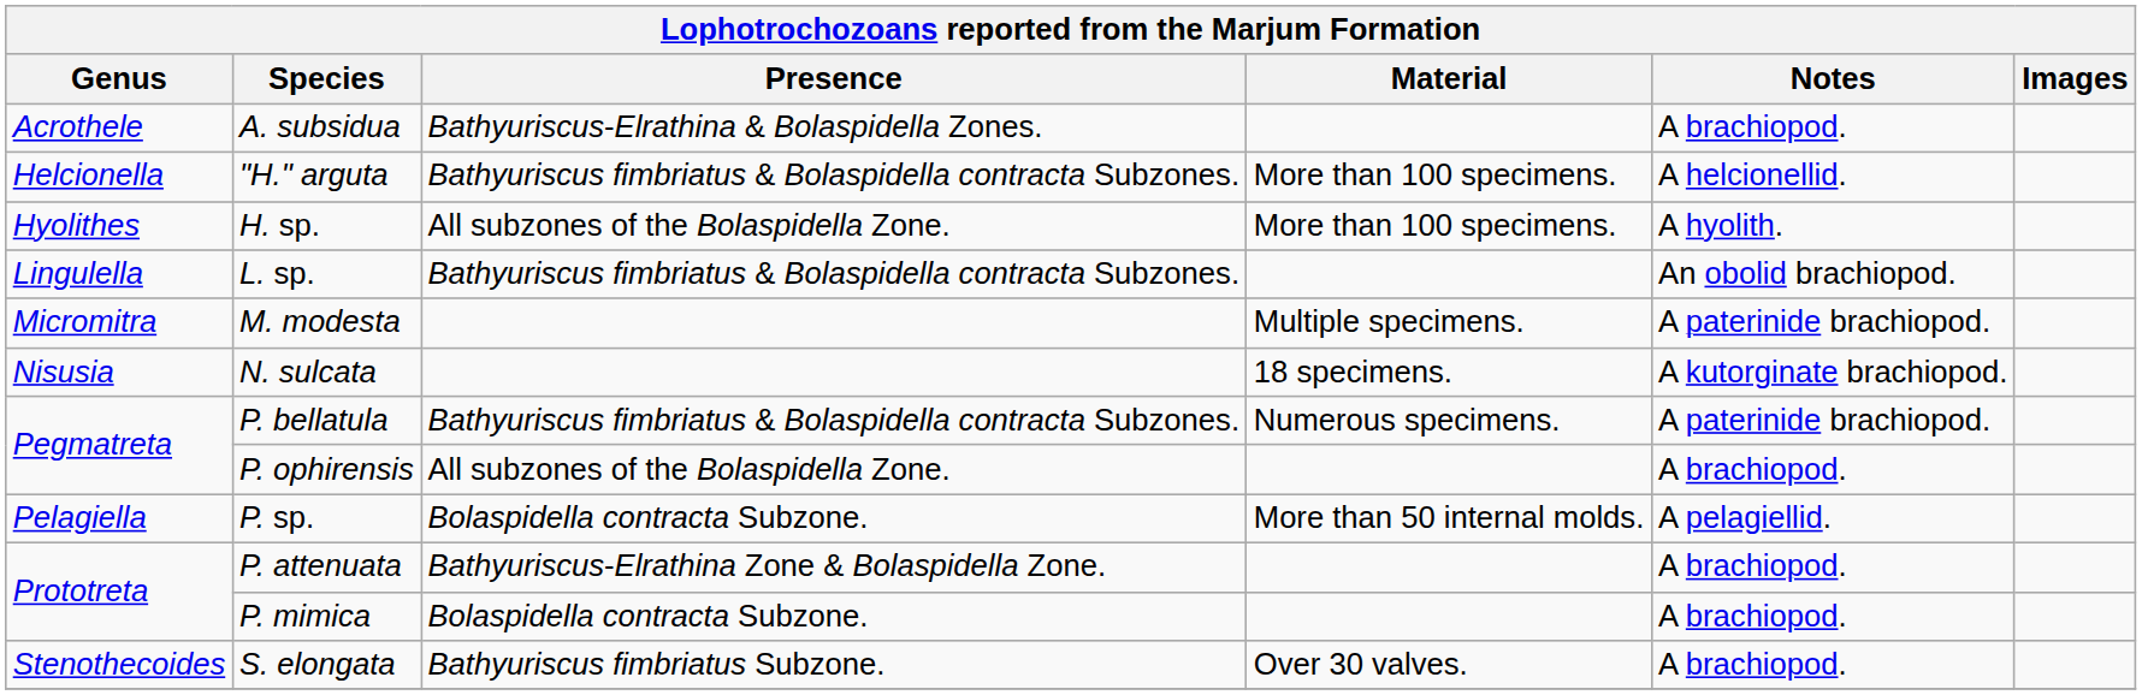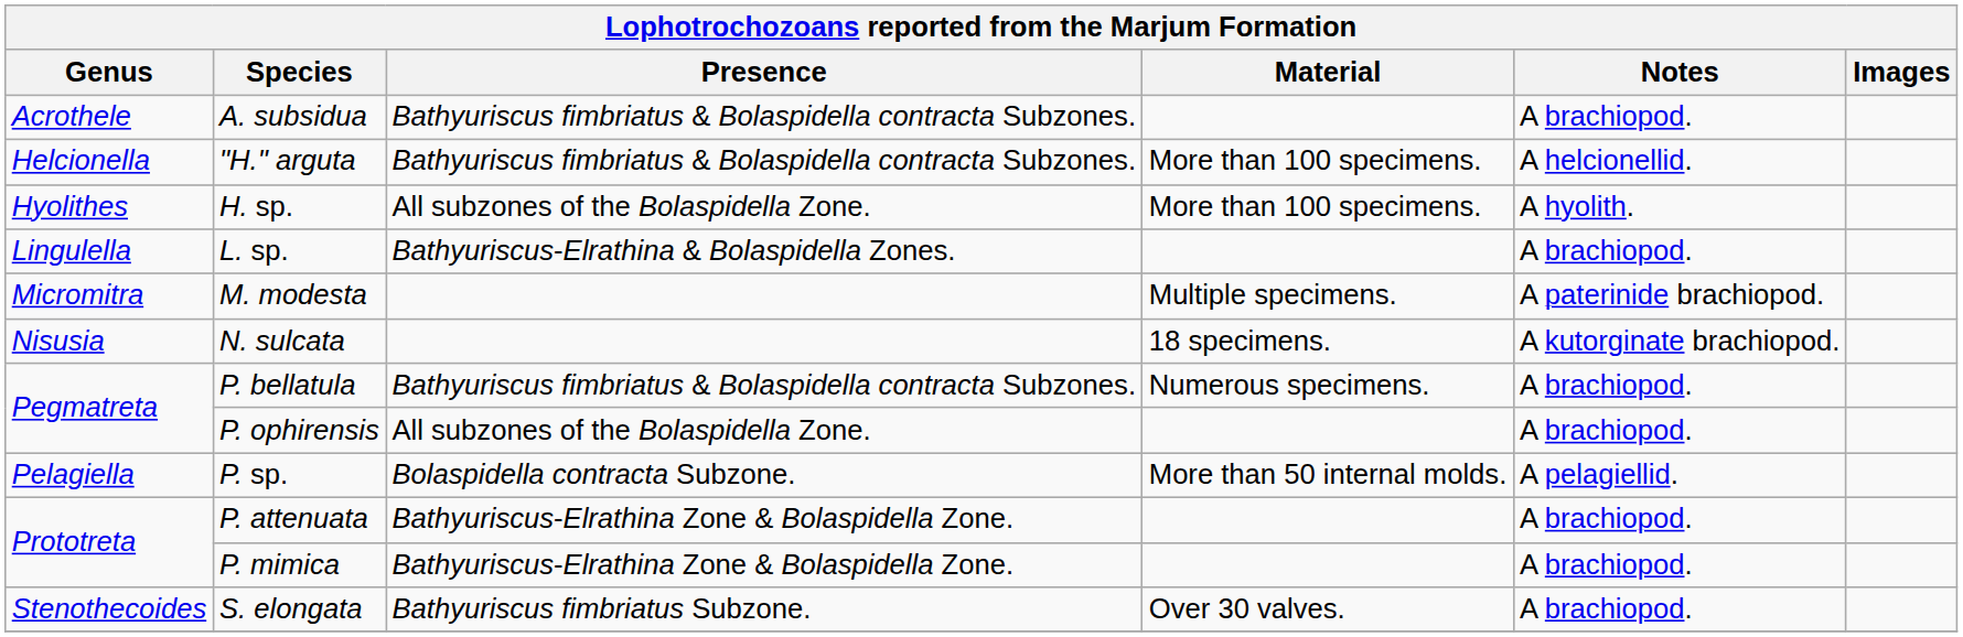A. subsidua | Presence: Bathyuriscus-Elrathina & Bolaspidella Zones. -> Bathyuriscus fimbriatus & Bolaspidella contracta Subzones.
L. sp. | Presence: Bathyuriscus fimbriatus & Bolaspidella contracta Subzones. -> Bathyuriscus-Elrathina & Bolaspidella Zones.
L. sp. | Notes: An obolid brachiopod. -> A brachiopod.
P. bellatula | Notes: A paterinide brachiopod. -> A brachiopod.
P. mimica | Presence: Bolaspidella contracta Subzone. -> Bathyuriscus-Elrathina Zone & Bolaspidella Zone.
